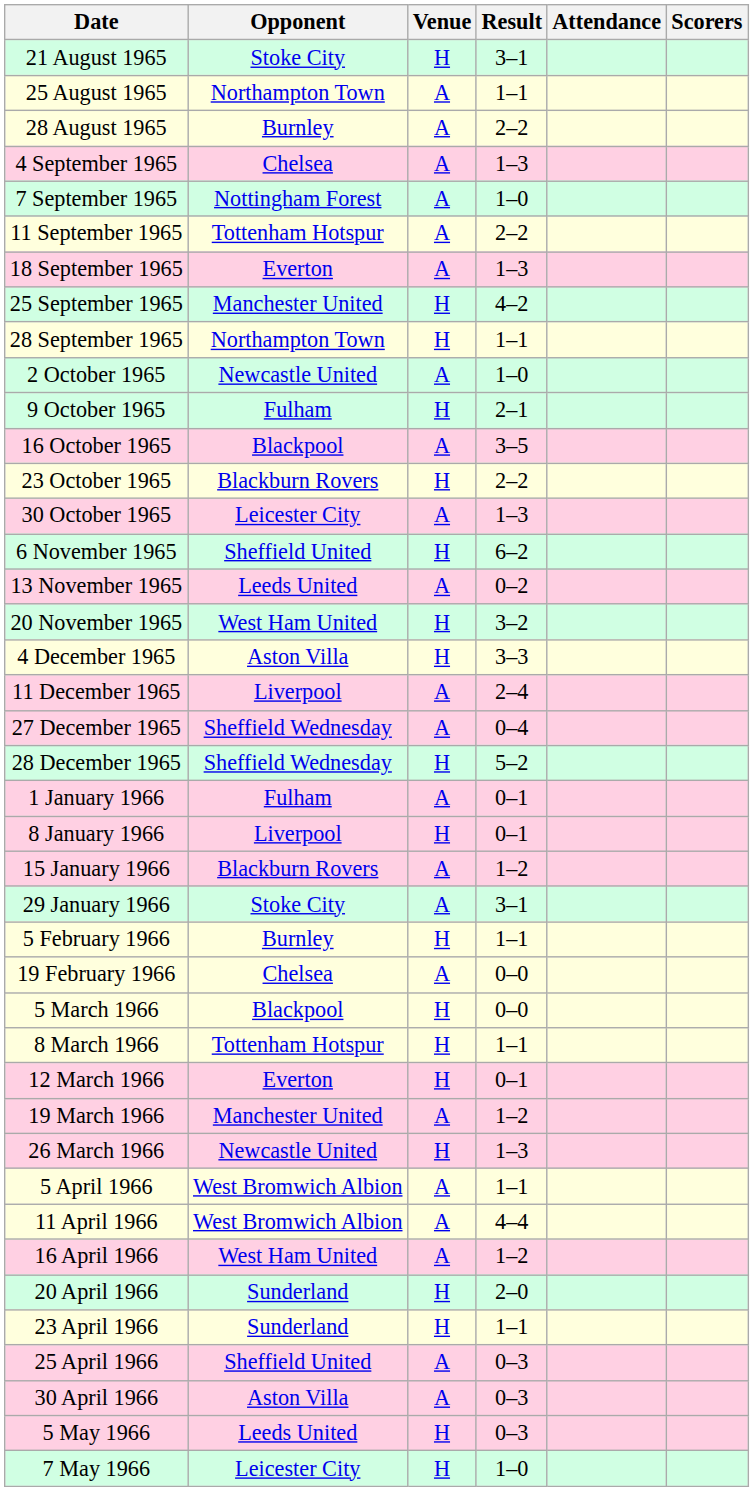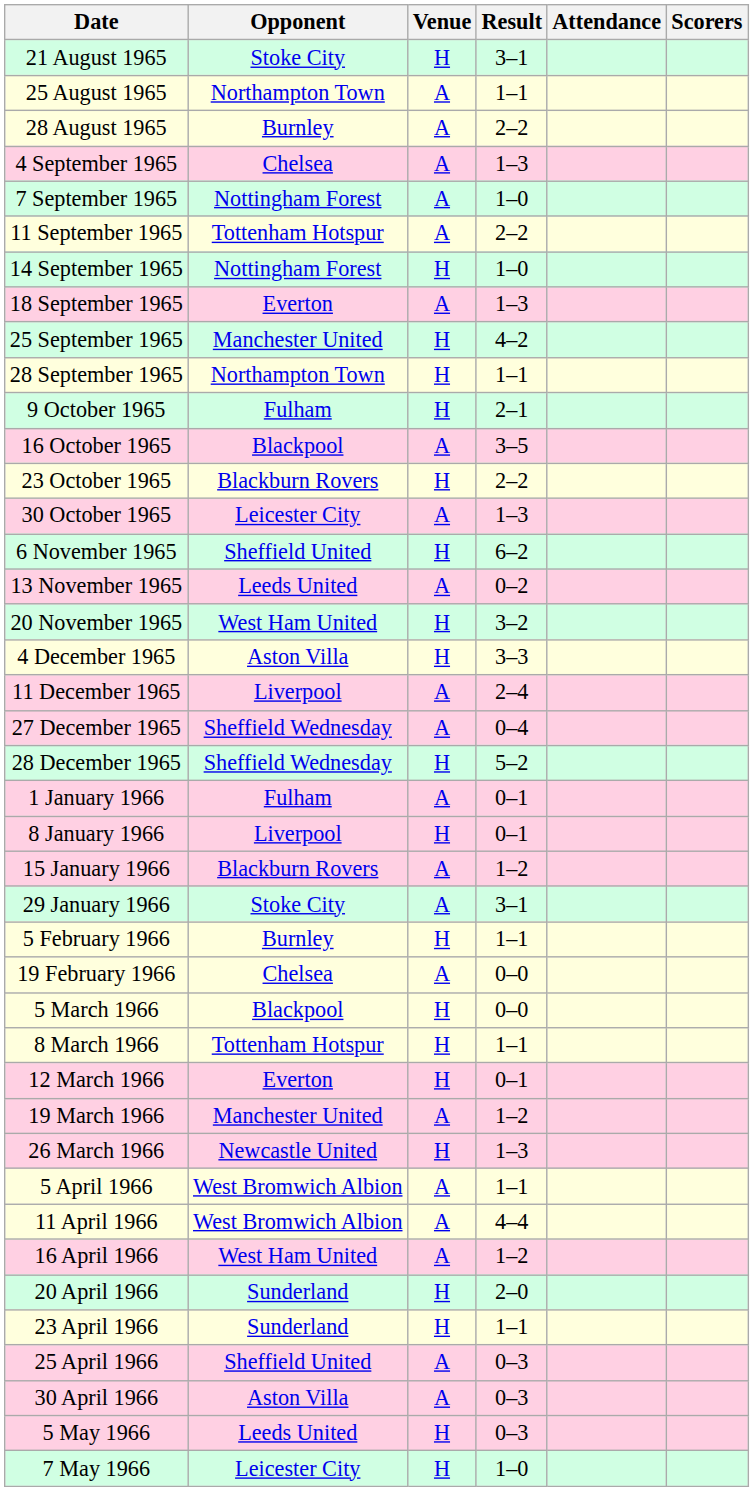+ row: 14 September 1965 | Nottingham Forest | H | 1–0
- row: 2 October 1965 | Newcastle United | A | 1–0
